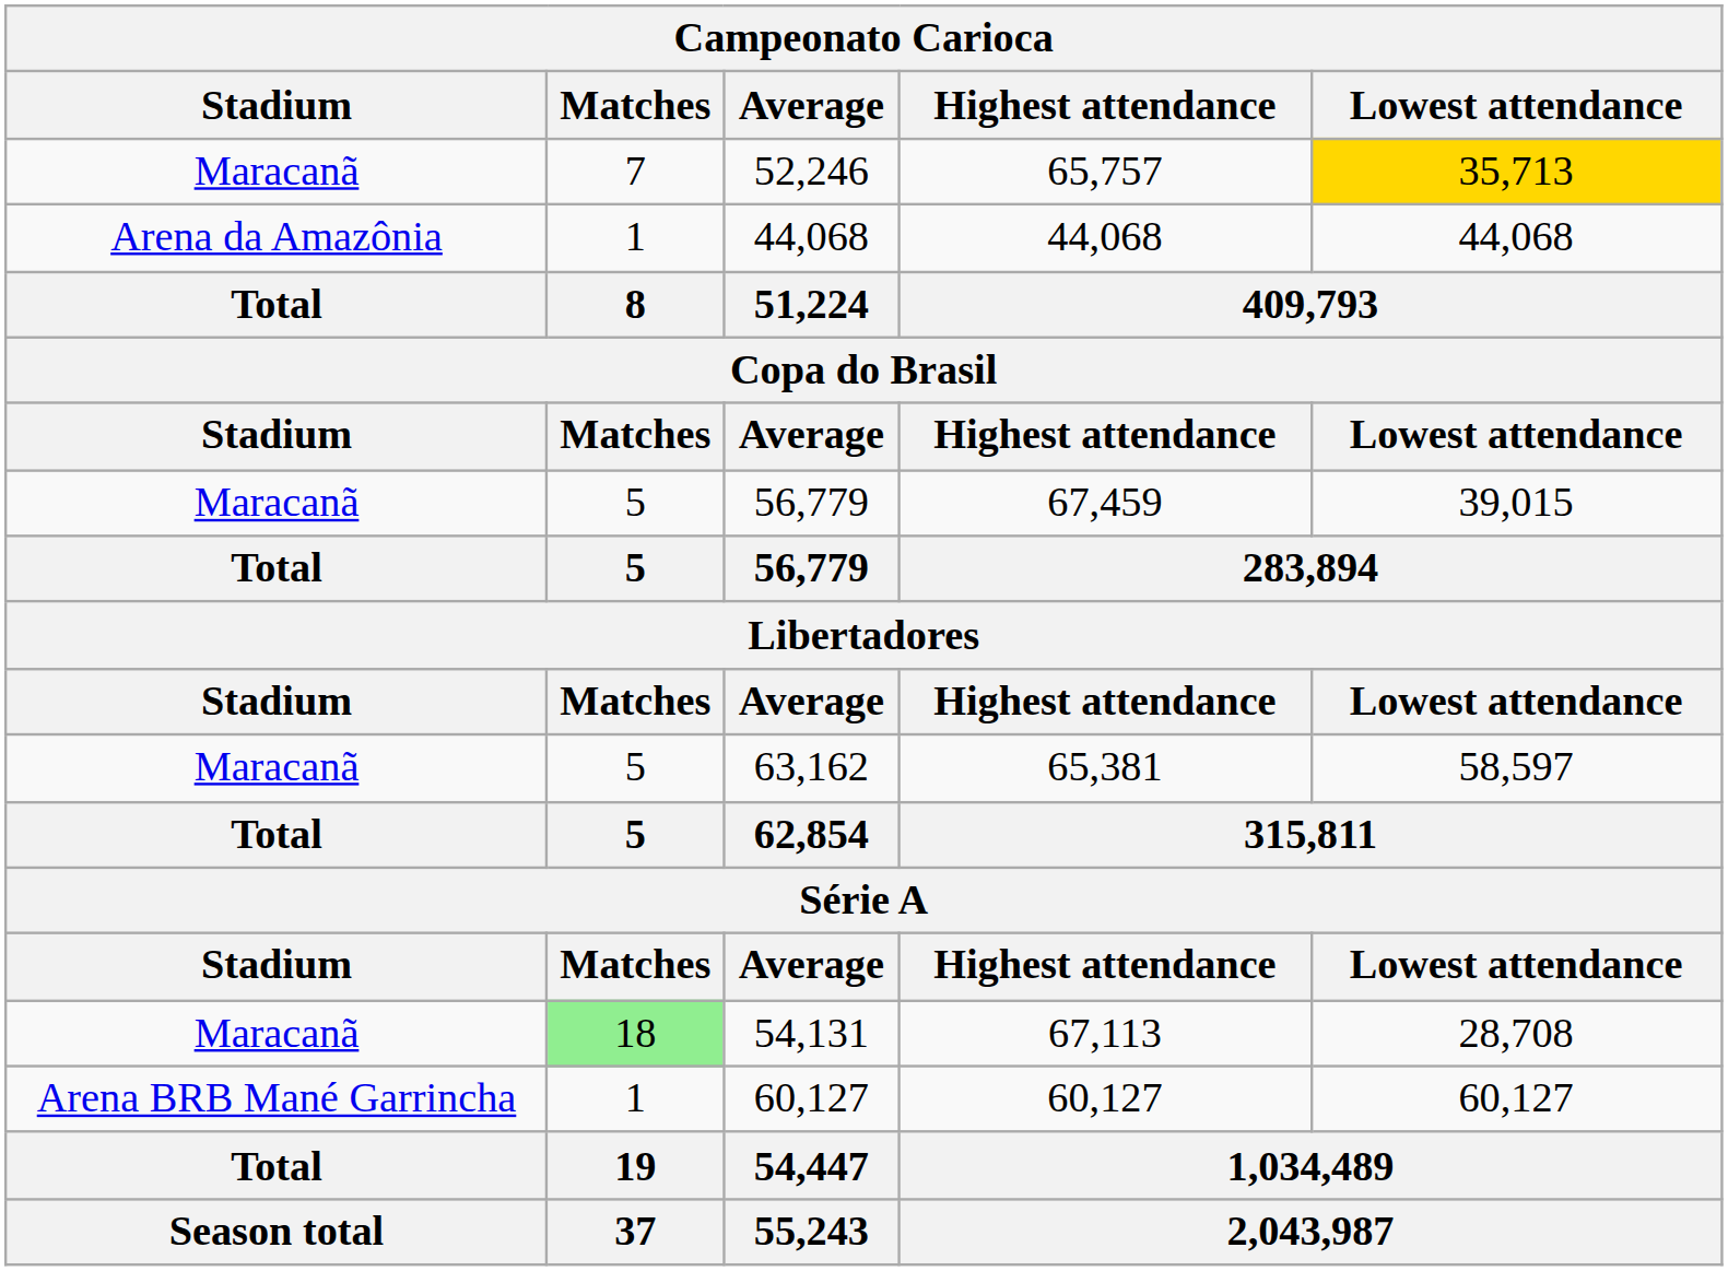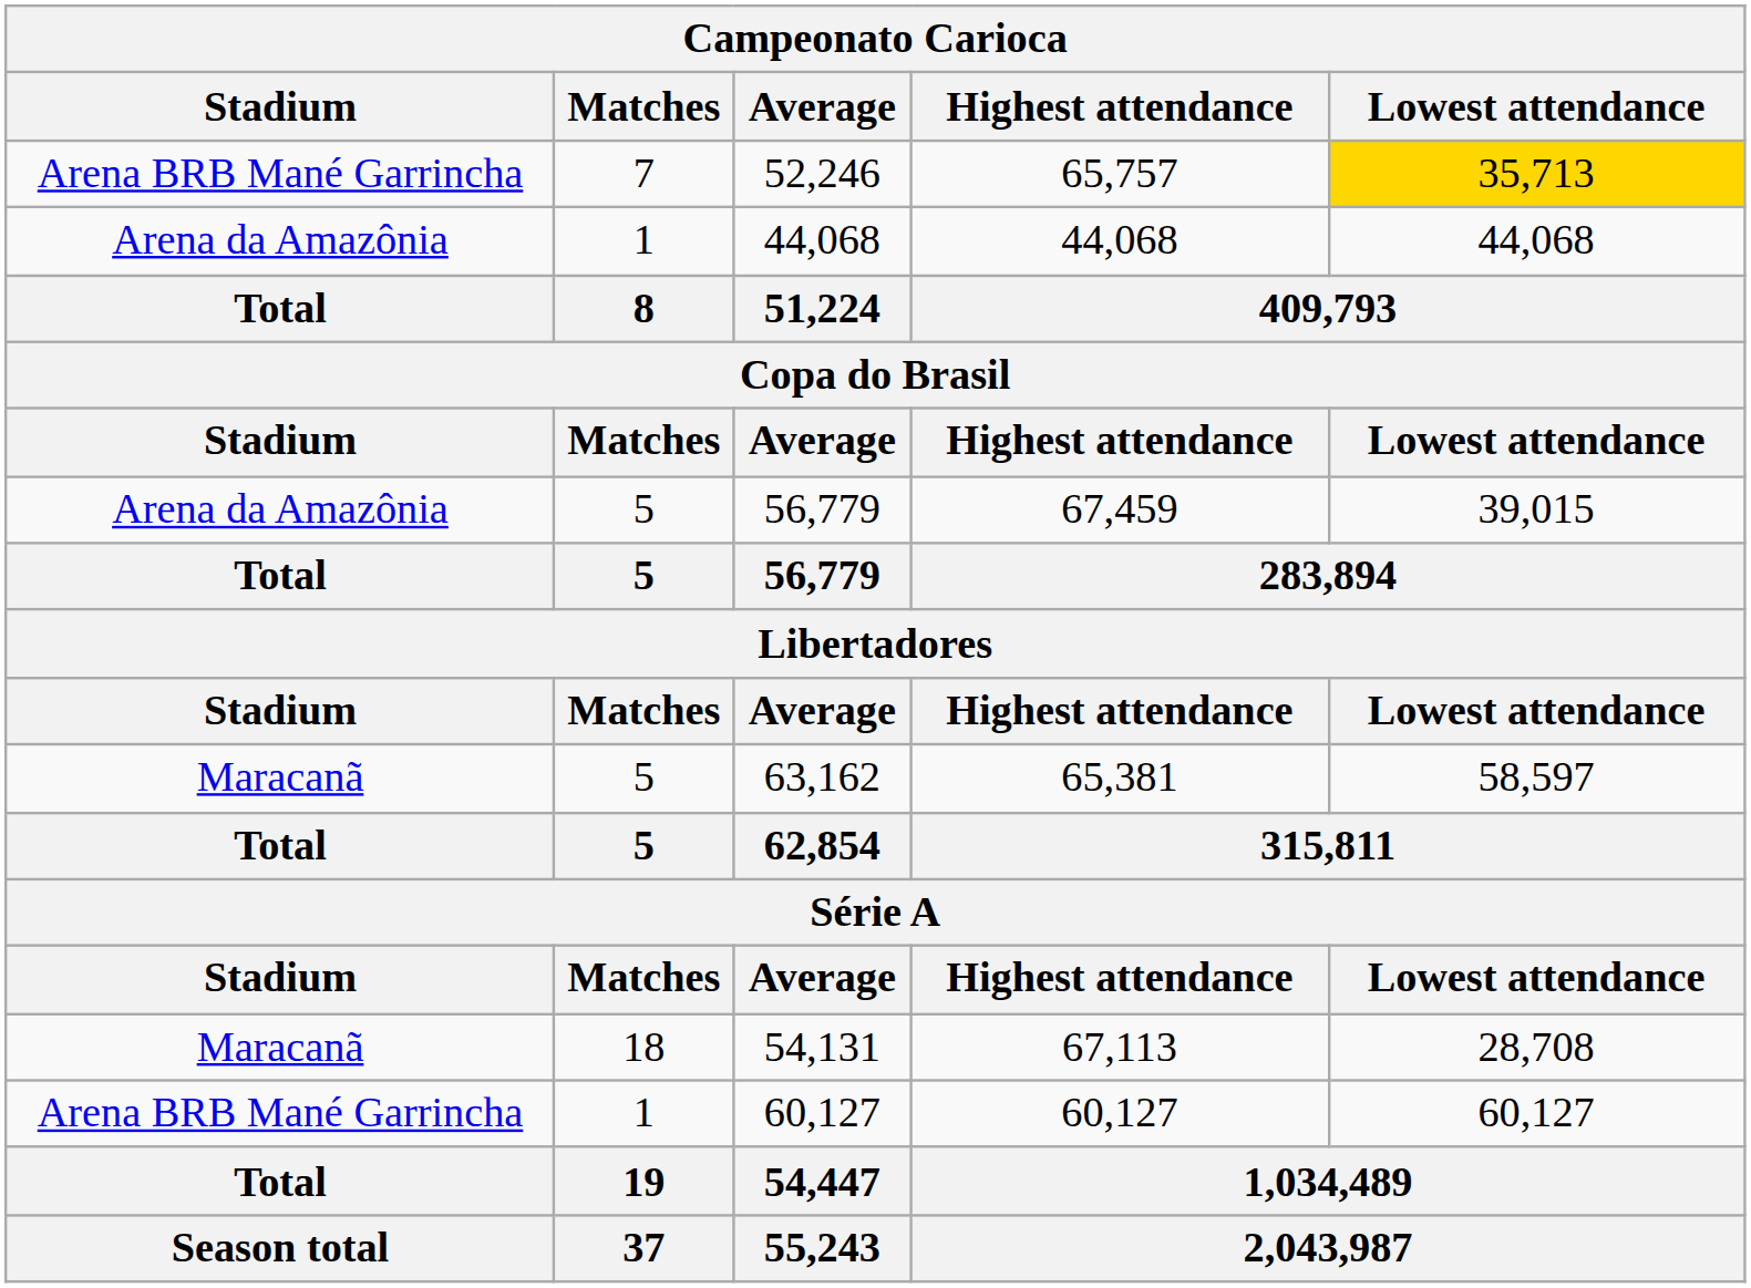52,246 | Campeonato Carioca / Stadium: Maracanã -> Arena BRB Mané Garrincha
56,779 / 67,459 | Campeonato Carioca / Stadium: Maracanã -> Arena da Amazônia
54,131 | Campeonato Carioca / Matches: lightgreen background -> no background
